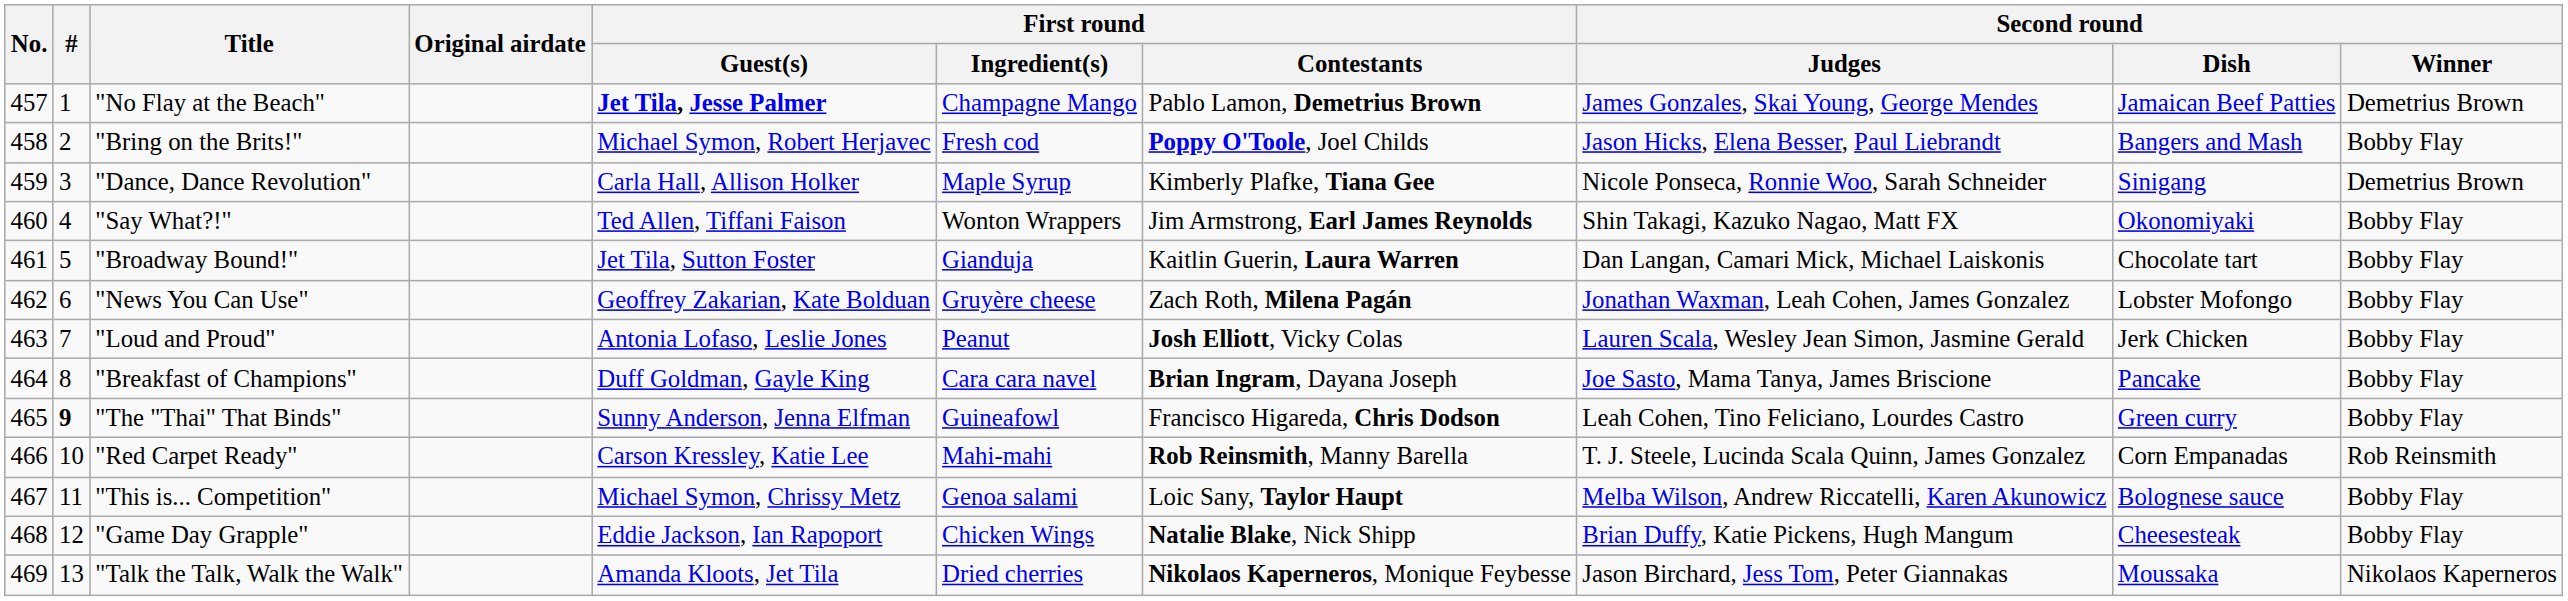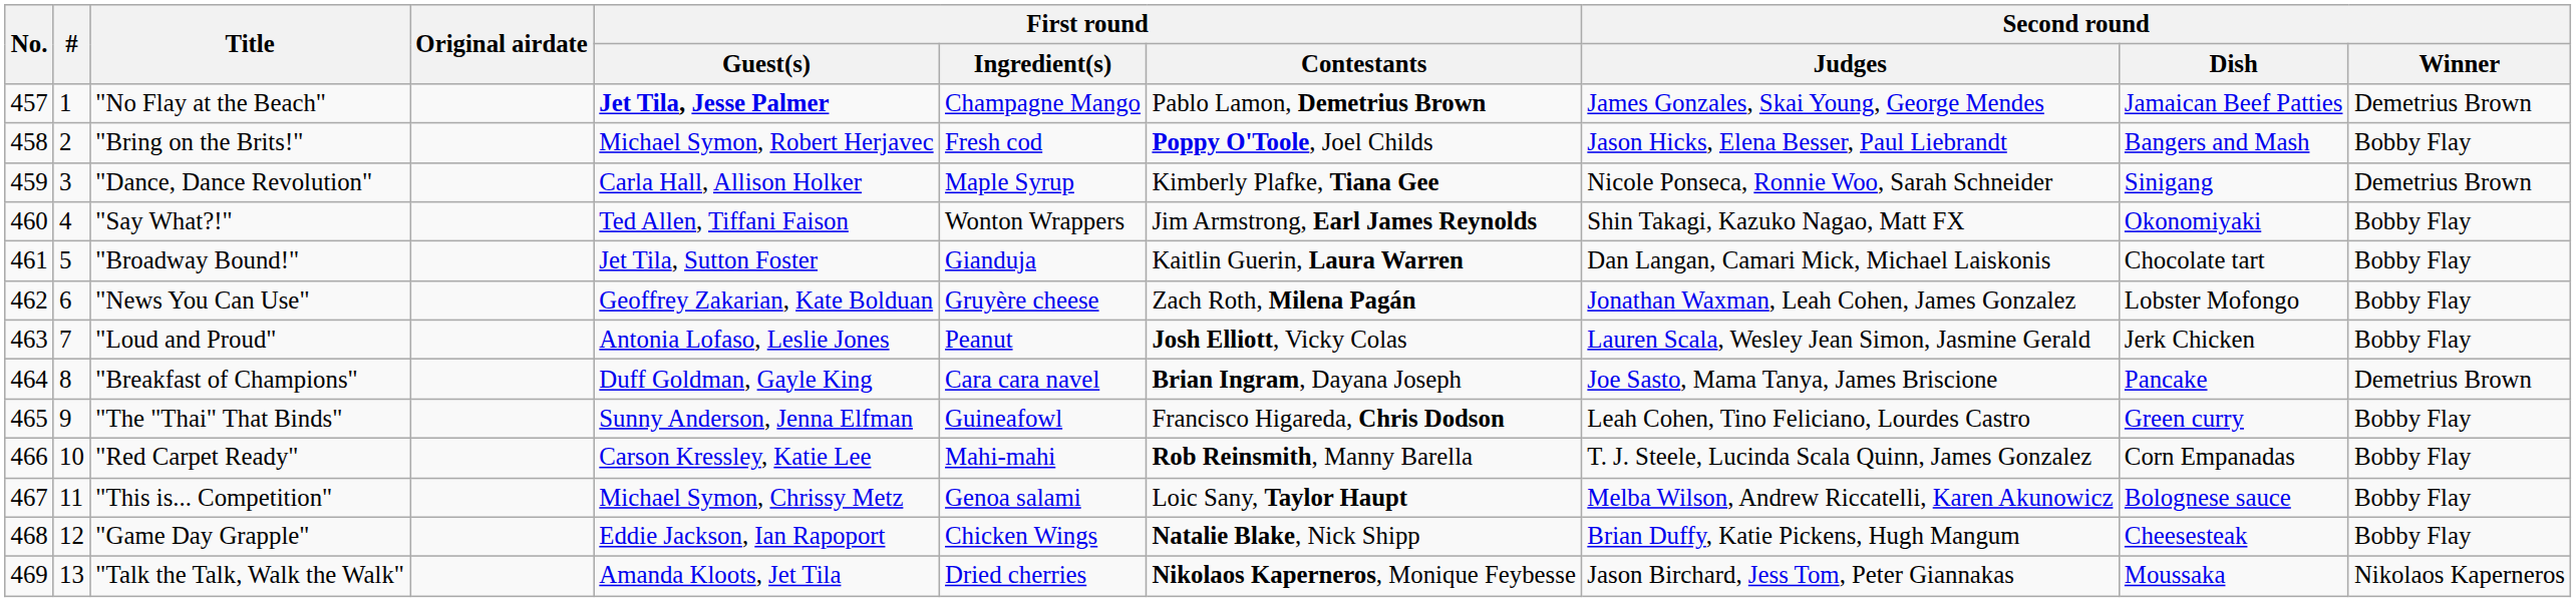"Breakfast of Champions" | Second round / Winner: Bobby Flay -> Demetrius Brown
"The "Thai" That Binds" | #: bold -> normal
"Red Carpet Ready" | Second round / Winner: Rob Reinsmith -> Bobby Flay
